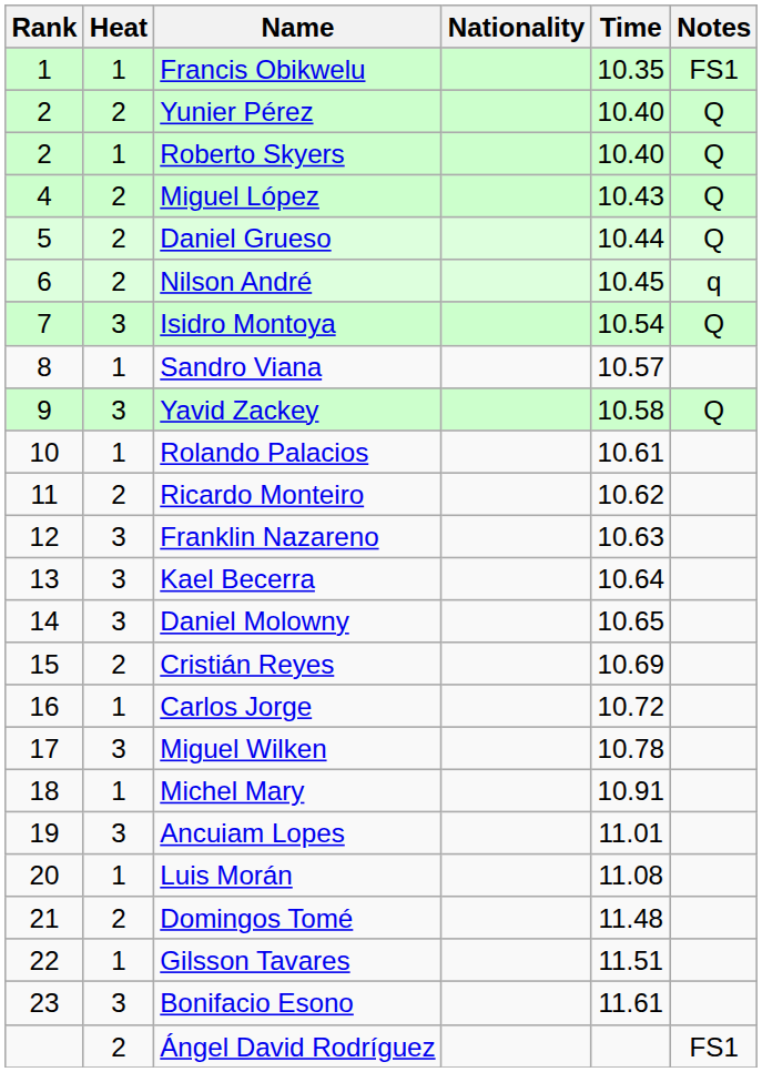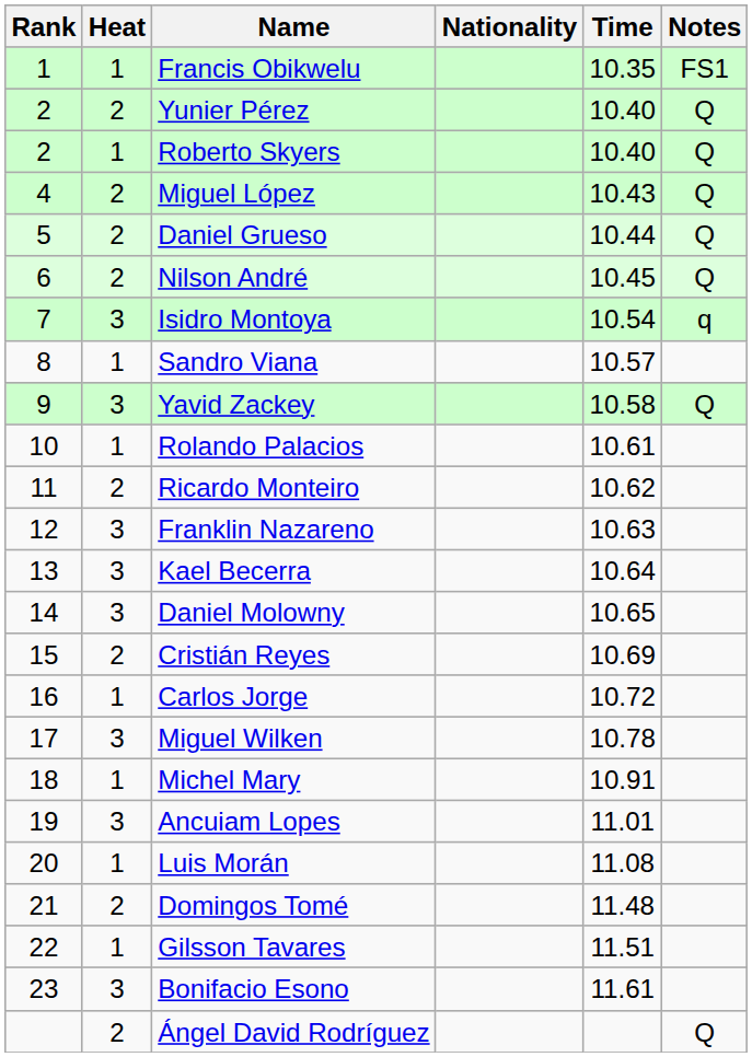Nilson André | Notes: q -> Q
Isidro Montoya | Notes: Q -> q
Ángel David Rodríguez | Notes: FS1 -> Q
